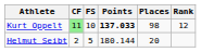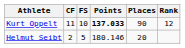Kurt Oppelt | CF: lightgreen background -> no background
Kurt Oppelt | Places: 98 -> 90
Helmut Seibt | Points: 180.144 -> 180.146
